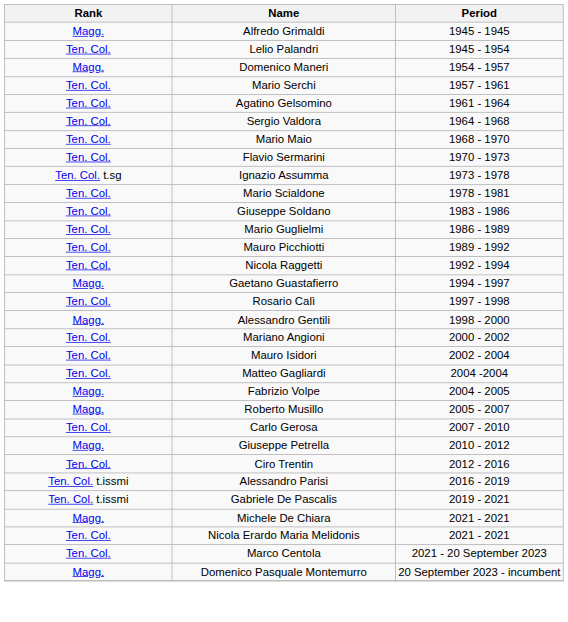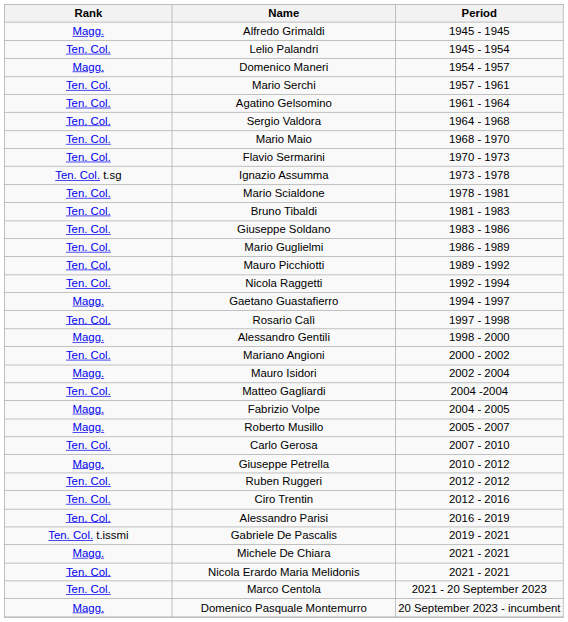+ row: Ten. Col. | Bruno Tibaldi | 1981 - 1983
Mauro Isidori | Rank: Ten. Col. -> Magg.
+ row: Ten. Col. | Ruben Ruggeri | 2012 - 2012
Alessandro Parisi | Rank: Ten. Col. t.issmi -> Ten. Col.
